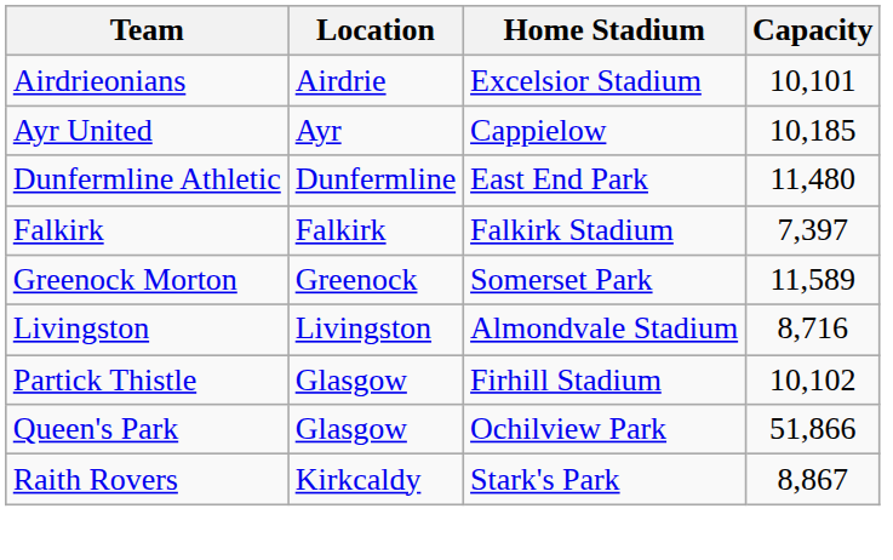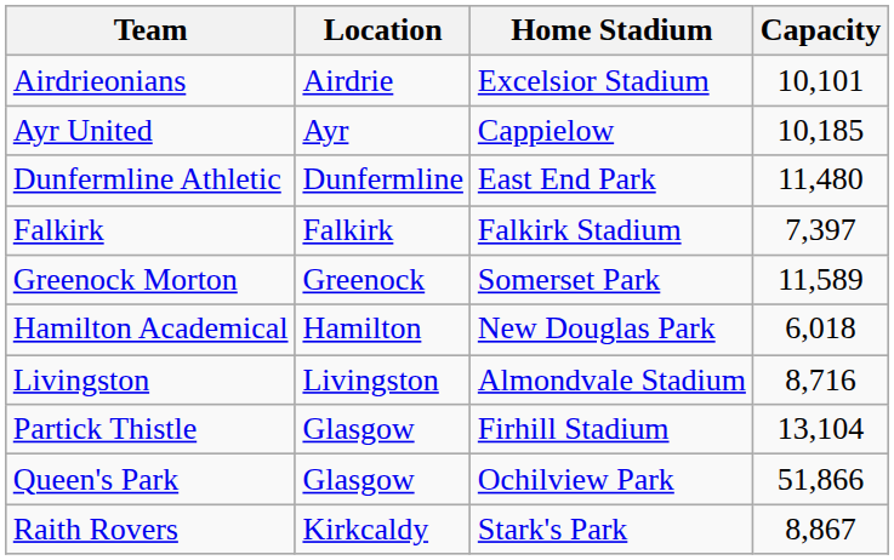+ row: Hamilton Academical | Hamilton | New Douglas Park | 6,018
Partick Thistle | Capacity: 10,102 -> 13,104
